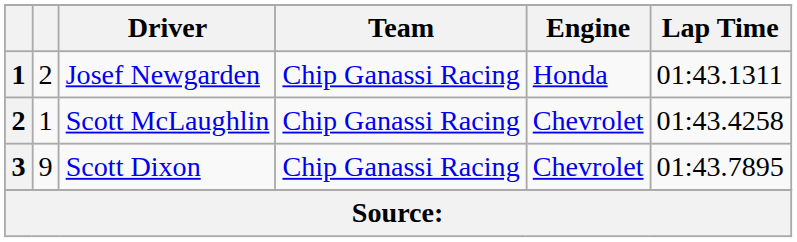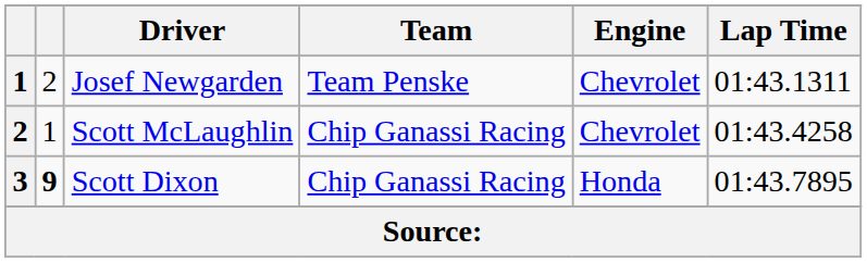Josef Newgarden | Team: Chip Ganassi Racing -> Team Penske
Josef Newgarden | Engine: Honda -> Chevrolet
Scott Dixon | column 2: normal -> bold
Scott Dixon | Engine: Chevrolet -> Honda
